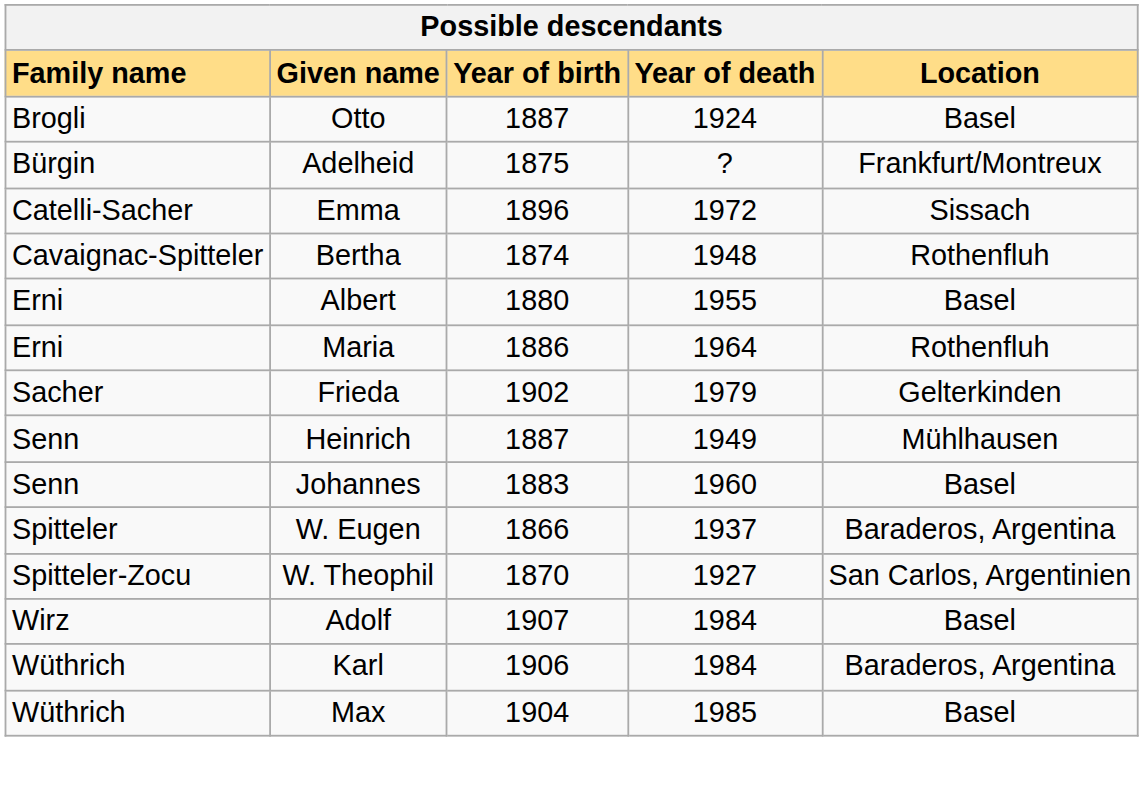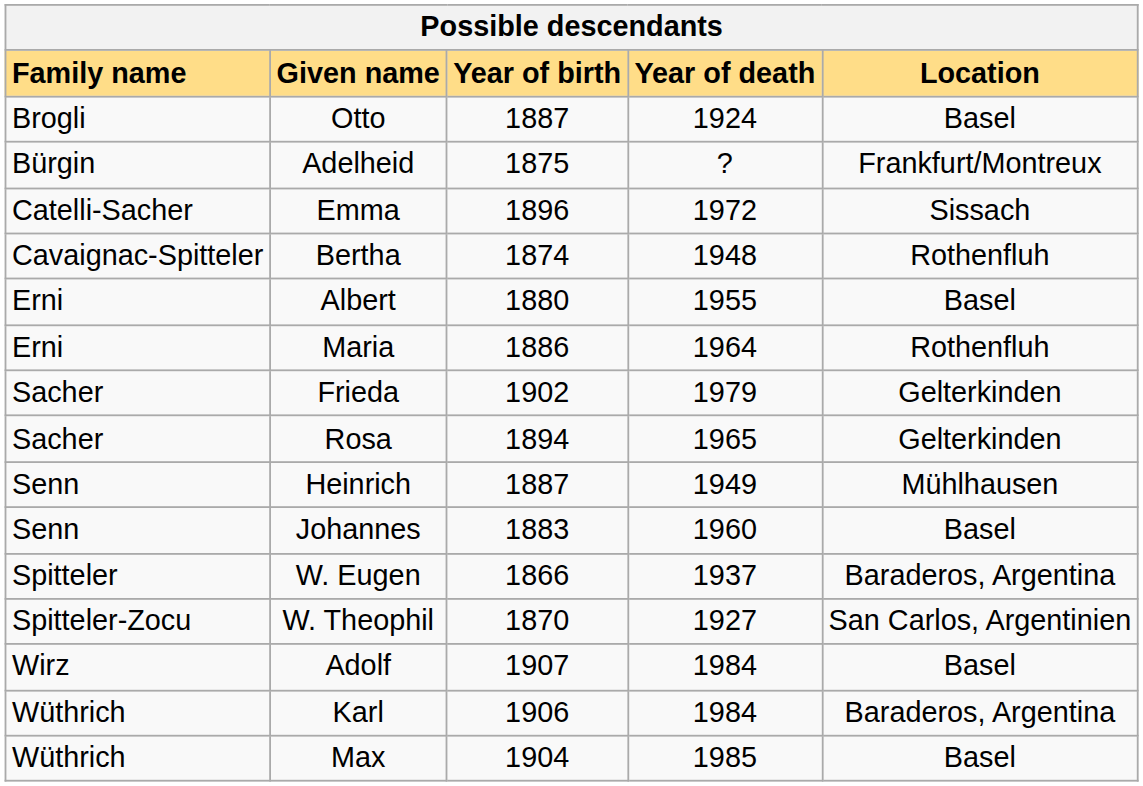+ row: Sacher | Rosa | 1894 | 1965 | Gelterkinden
